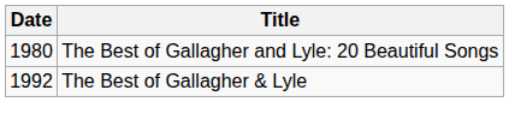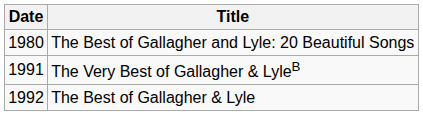+ row: 1991 | The Very Best of Gallagher & LyleB
